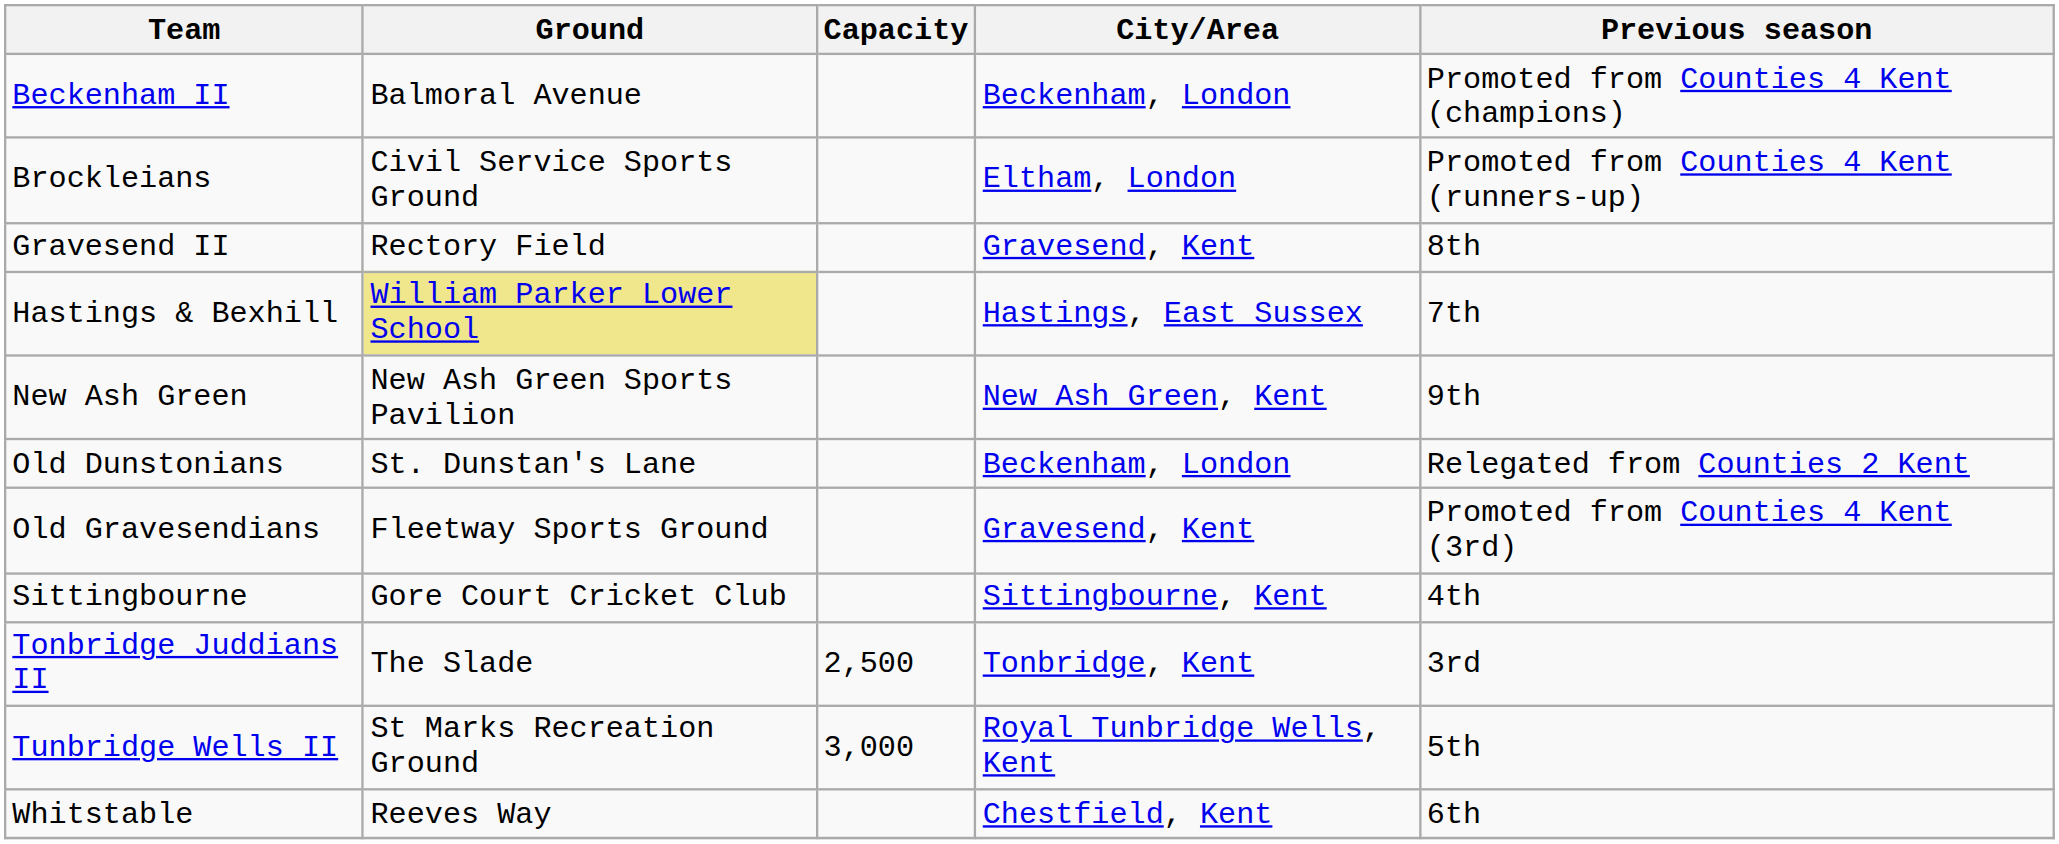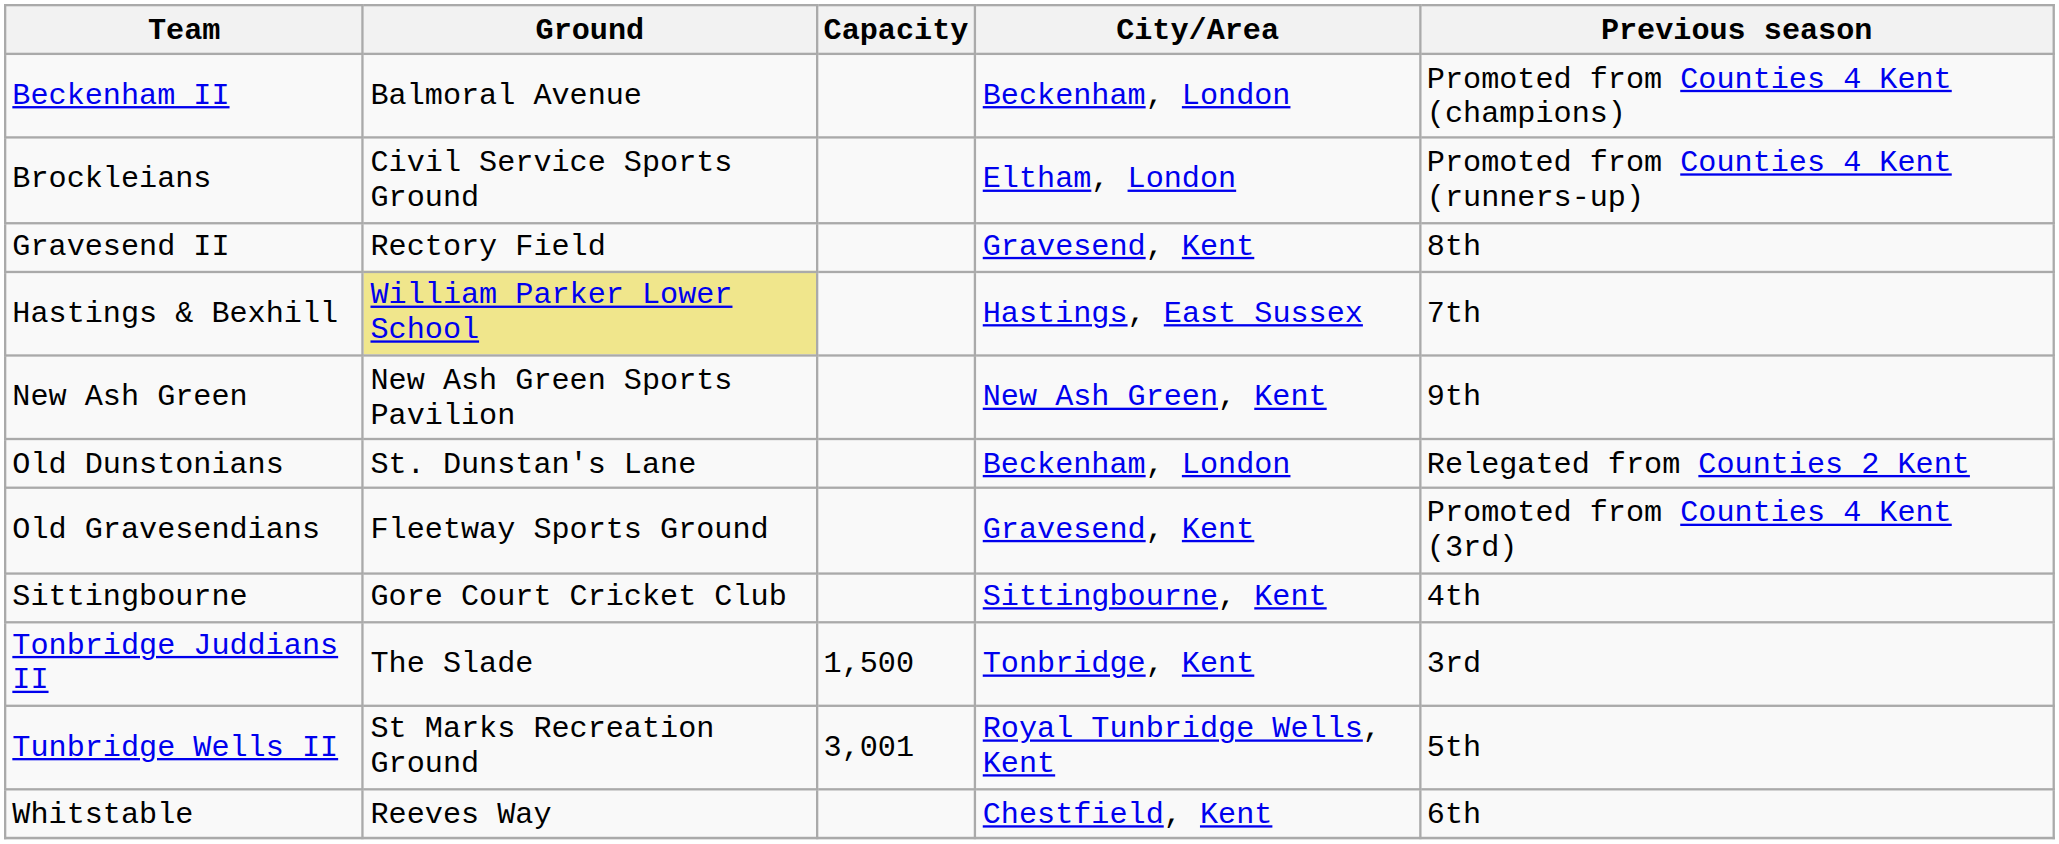Tonbridge Juddians II | Capacity: 2,500 -> 1,500
Tunbridge Wells II | Capacity: 3,000 -> 3,001
